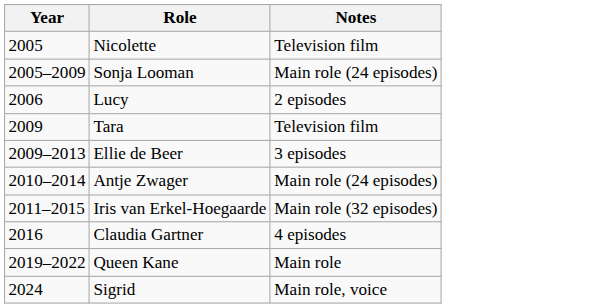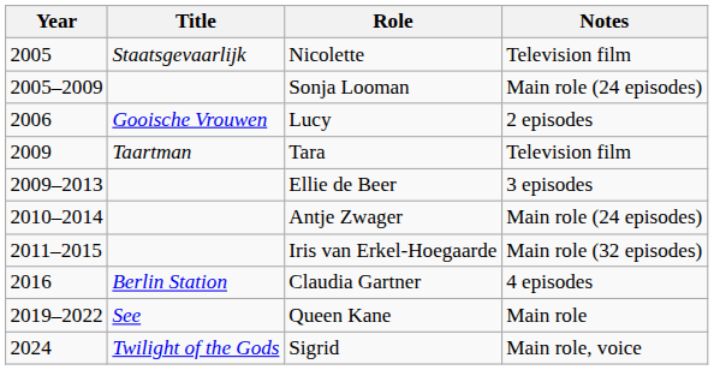+ column: Title | Staatsgevaarlijk | Gooische Vrouwen | Taartman | Berlin Station | See | Twilight of the Gods
